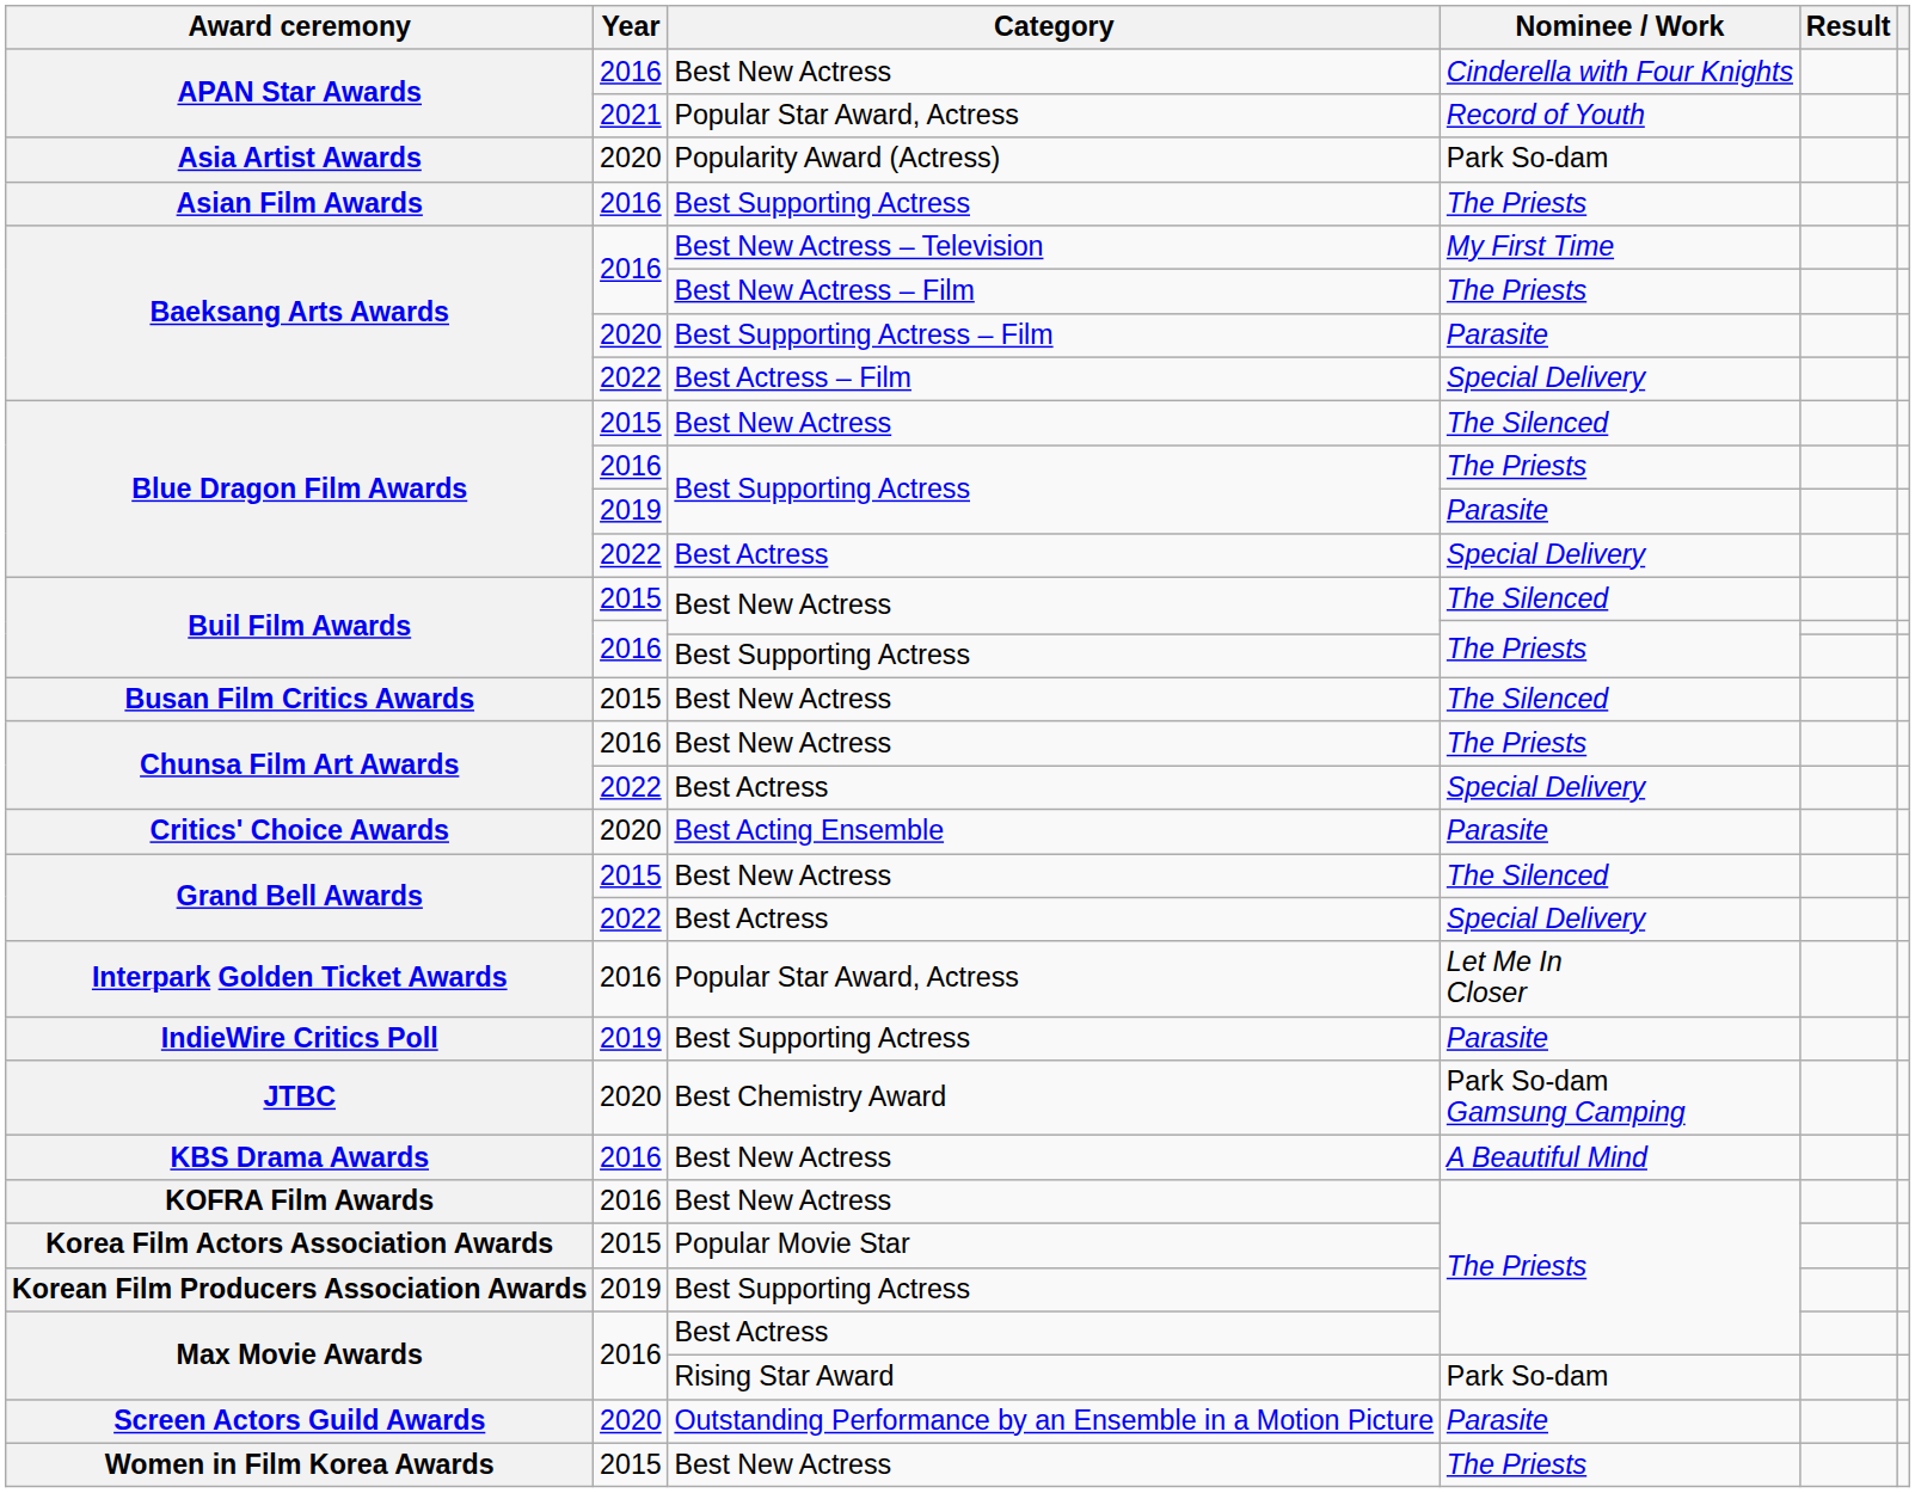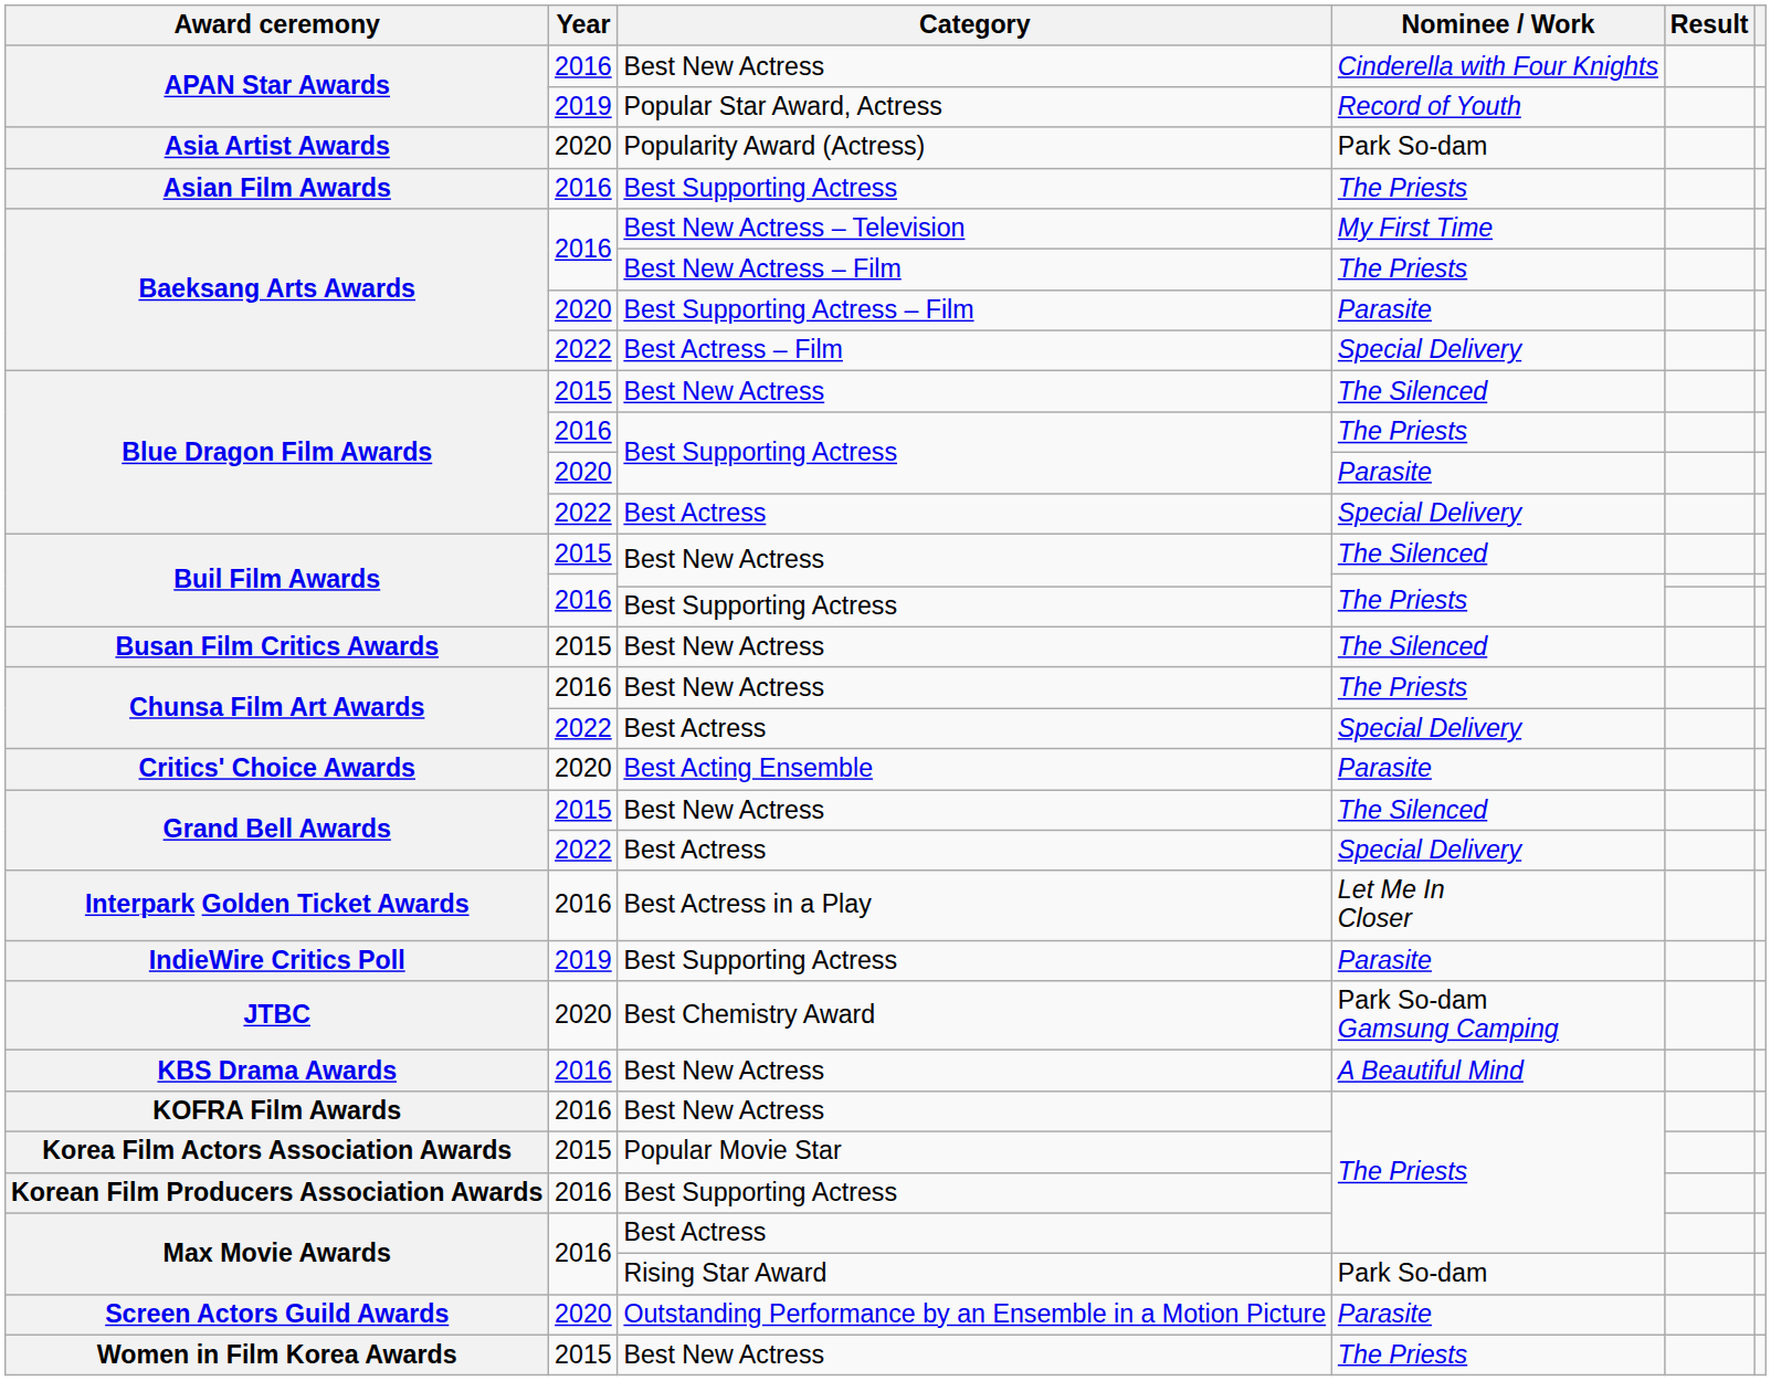APAN Star Awards / Record of Youth | Year: 2021 -> 2019
Blue Dragon Film Awards / Parasite | Year: 2019 -> 2020
Interpark Golden Ticket Awards | Category: Popular Star Award, Actress -> Best Actress in a Play
Korean Film Producers Association Awards | Year: 2019 -> 2016
